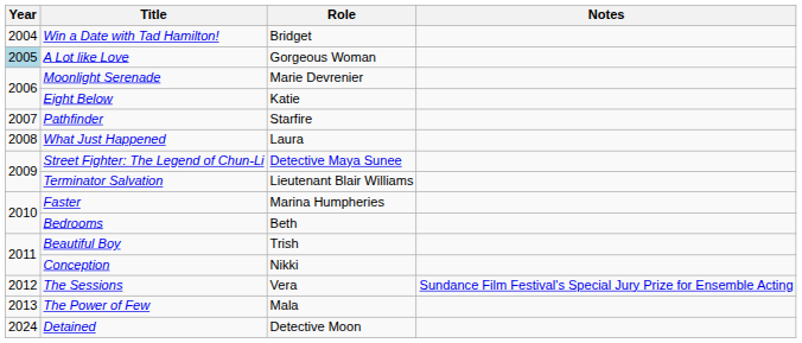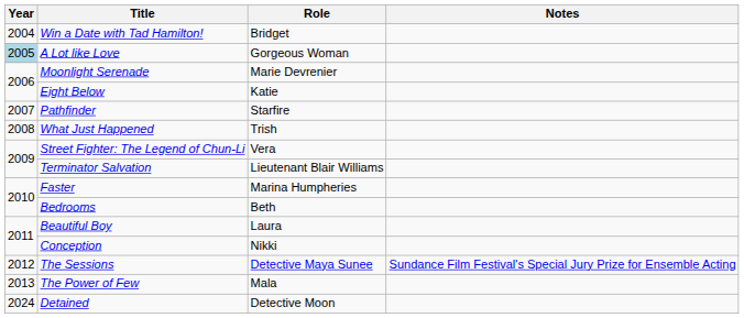What Just Happened | Role: Laura -> Trish
Street Fighter: The Legend of Chun-Li | Role: Detective Maya Sunee -> Vera
Beautiful Boy | Role: Trish -> Laura
The Sessions | Role: Vera -> Detective Maya Sunee
